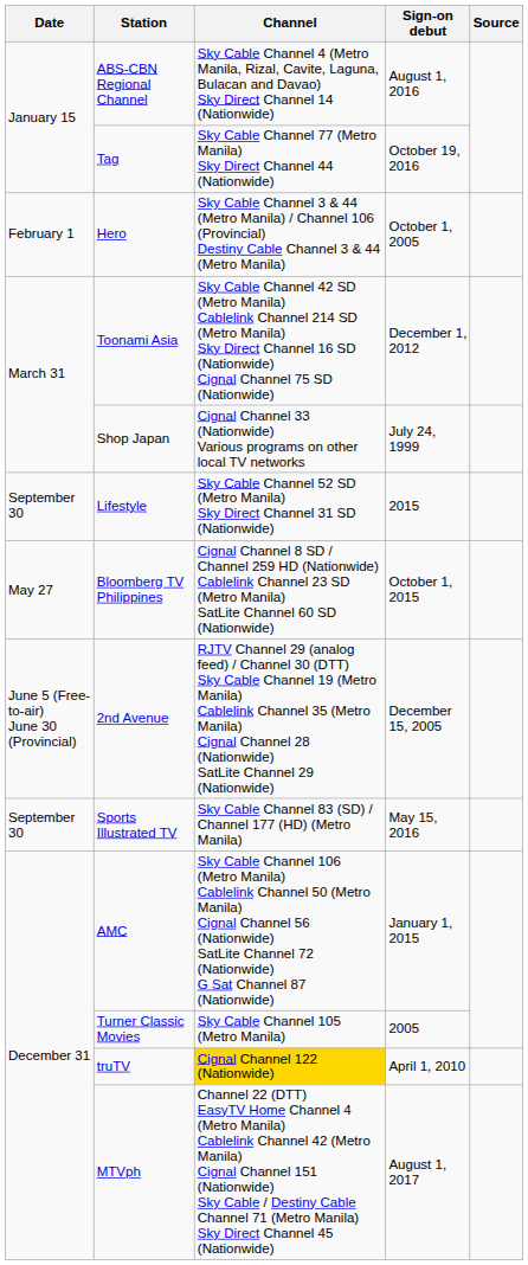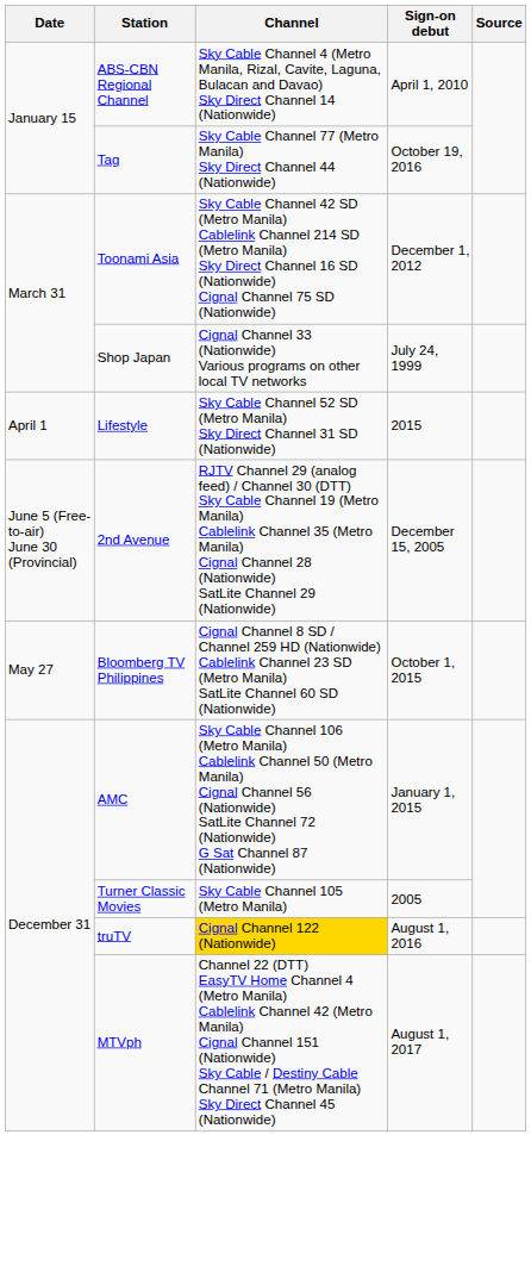ABS-CBN Regional Channel | Sign-on debut: August 1, 2016 -> April 1, 2010
- row: February 1 | Hero | Sky Cable Channel 3 & 44 (Metro Manila) / Channel 106 (Provincial) Destiny Cable Channel 3 & 44 (Metro Manila) | October 1, 2005
Lifestyle | Date: September 30 -> April 1
rows swapped: Bloomberg TV Philippines <-> 2nd Avenue
- row: September 30 | Sports Illustrated TV | Sky Cable Channel 83 (SD) / Channel 177 (HD) (Metro Manila) | May 15, 2016
truTV | Sign-on debut: April 1, 2010 -> August 1, 2016
